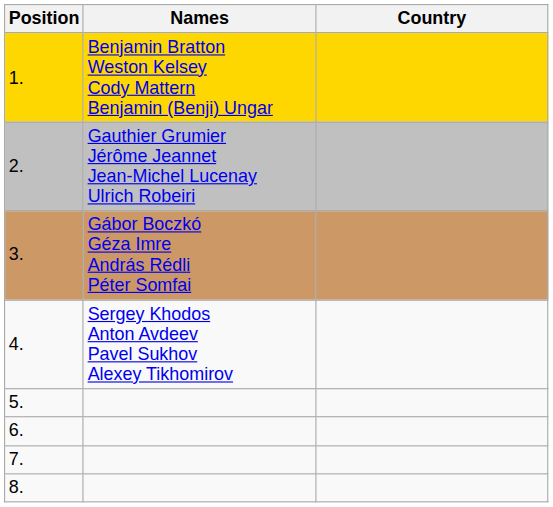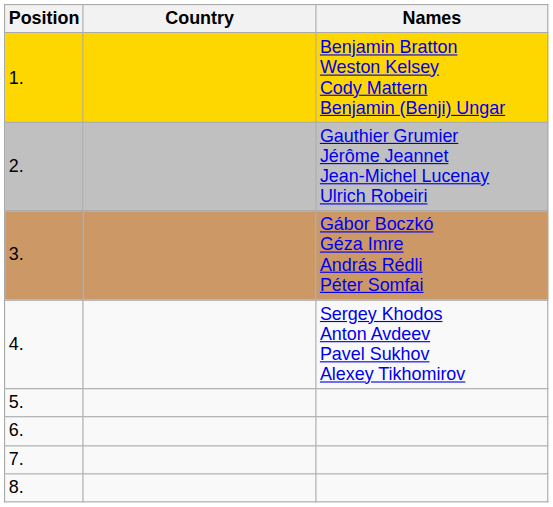columns swapped: Country <-> Names
